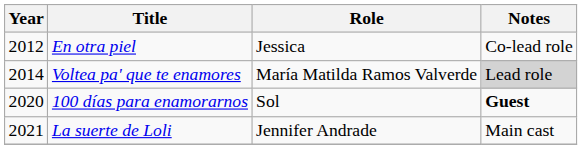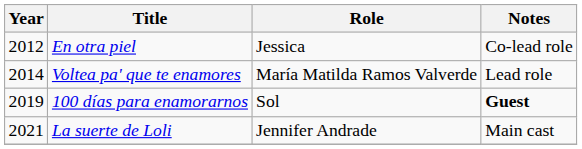Voltea pa' que te enamores | Notes: lightgrey background -> no background
100 días para enamorarnos | Year: 2020 -> 2019
